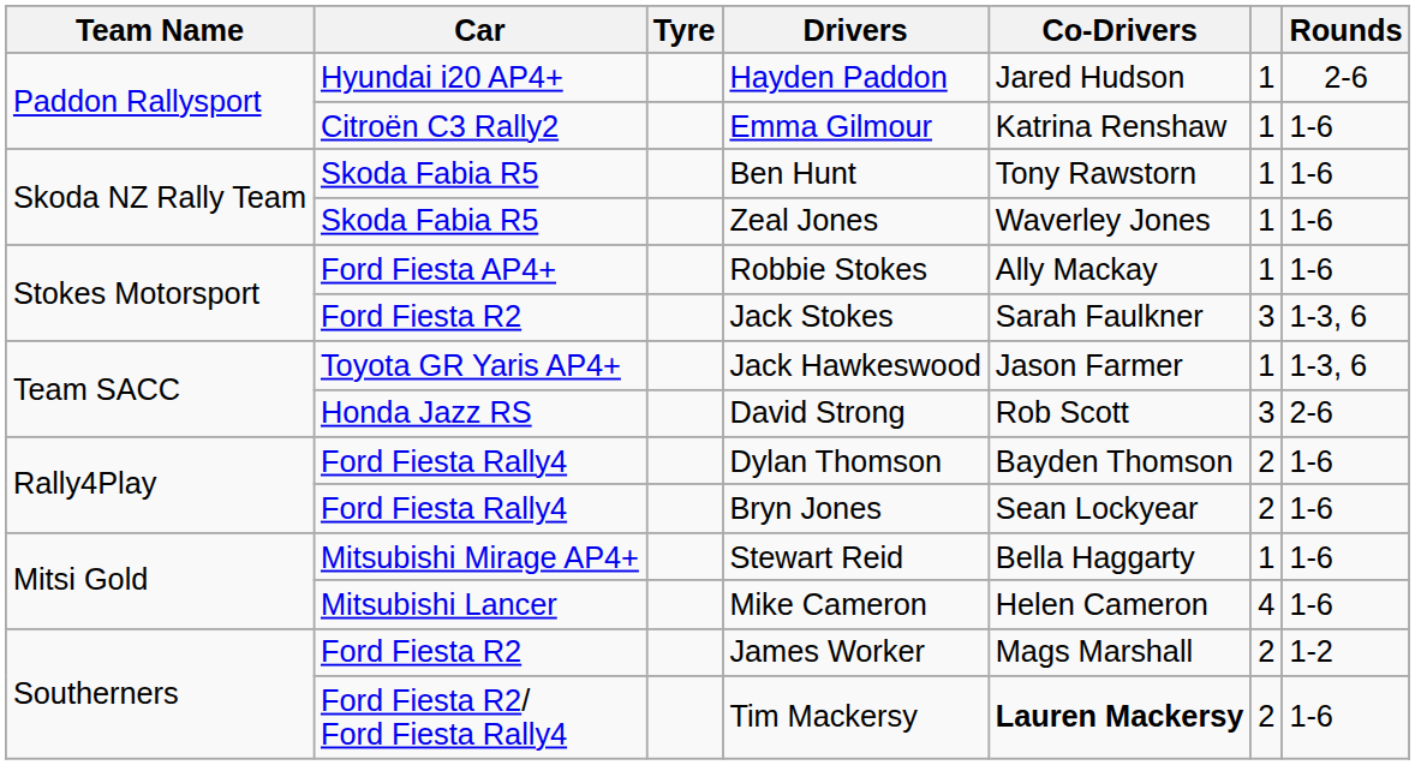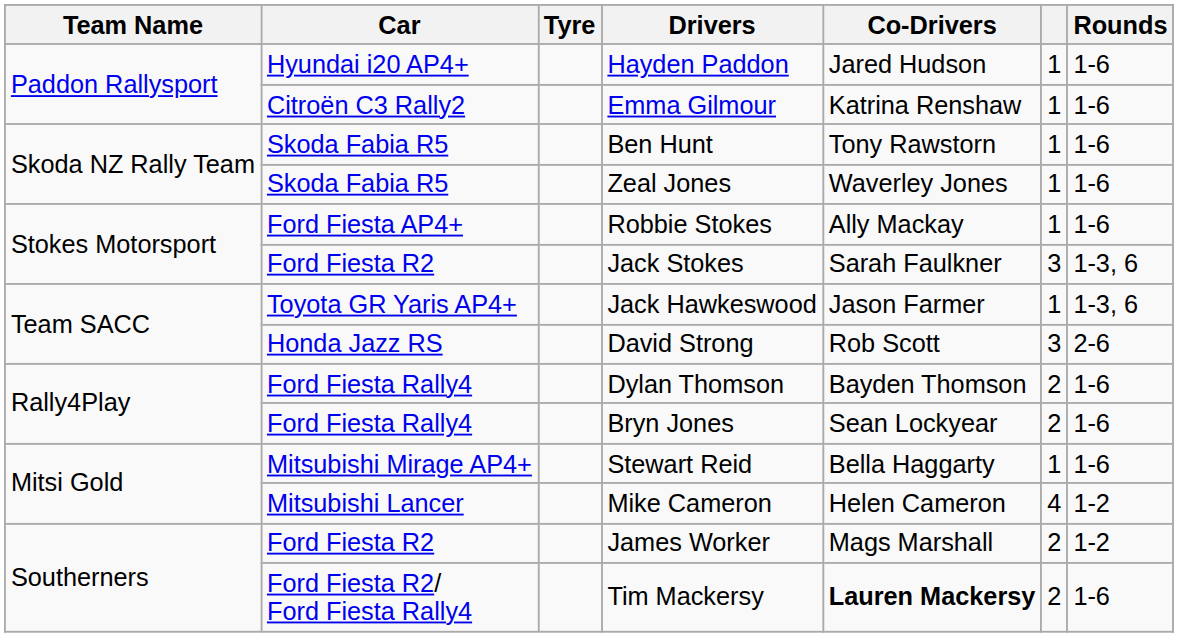Hayden Paddon | Rounds: 2-6 -> 1-6
Mike Cameron | Rounds: 1-6 -> 1-2
